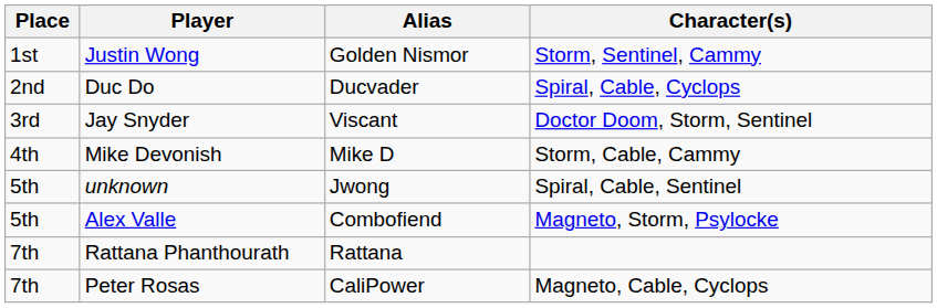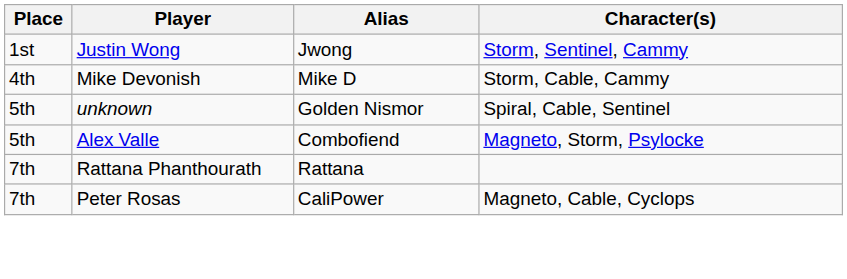Justin Wong | Alias: Golden Nismor -> Jwong
- row: 2nd | Duc Do | Ducvader | Spiral, Cable, Cyclops
- row: 3rd | Jay Snyder | Viscant | Doctor Doom, Storm, Sentinel
unknown | Alias: Jwong -> Golden Nismor
